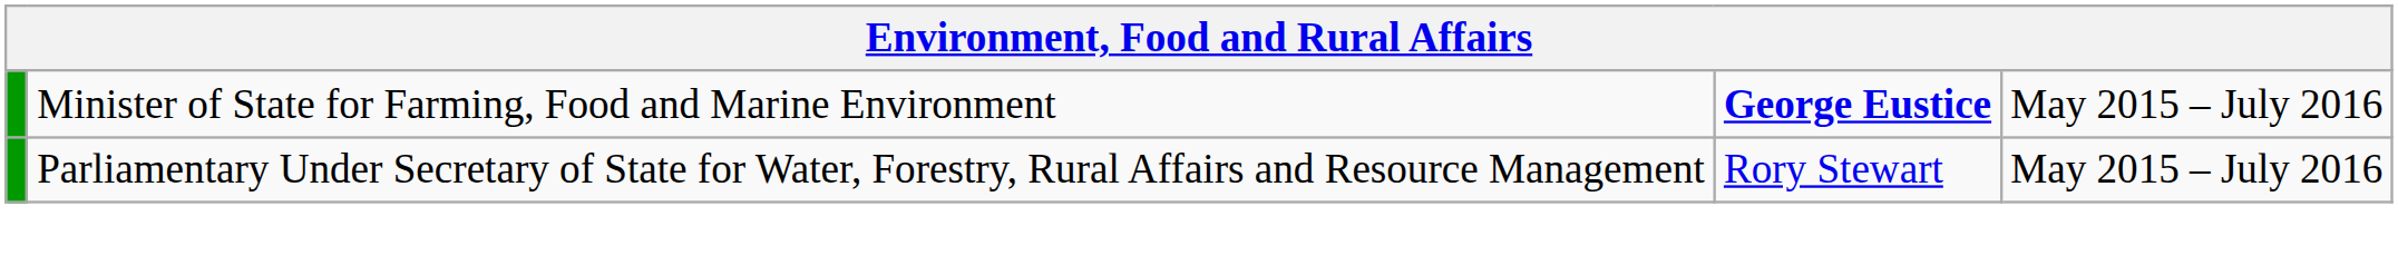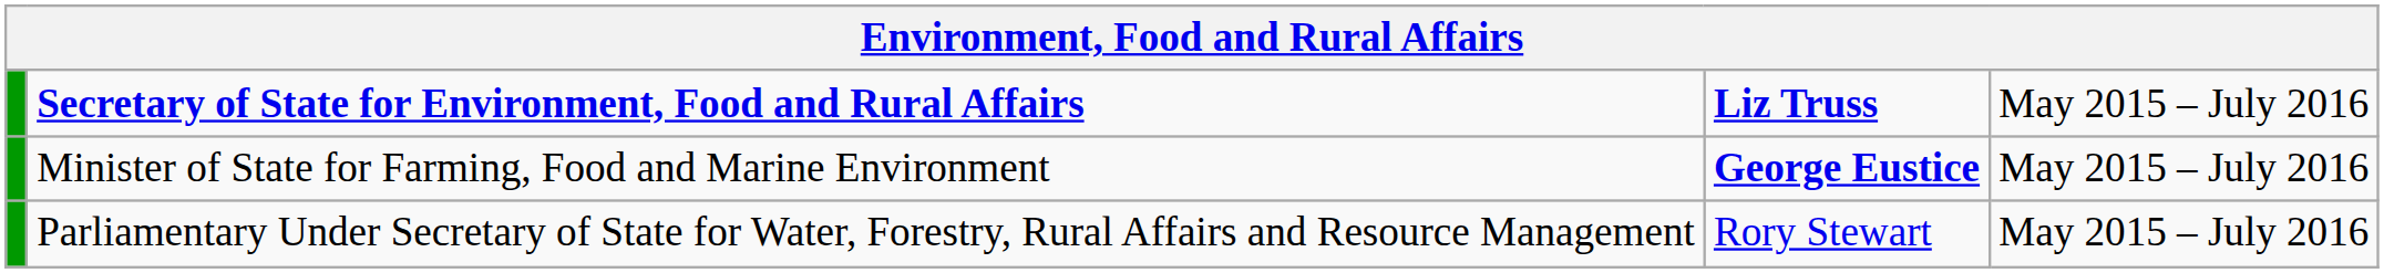+ row: Secretary of State for Environment, Food and Rural Affairs | Liz Truss | May 2015 – July 2016
